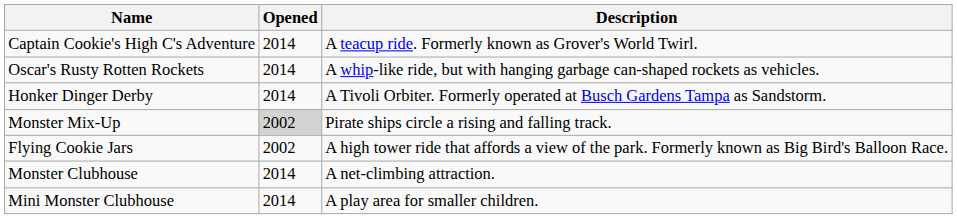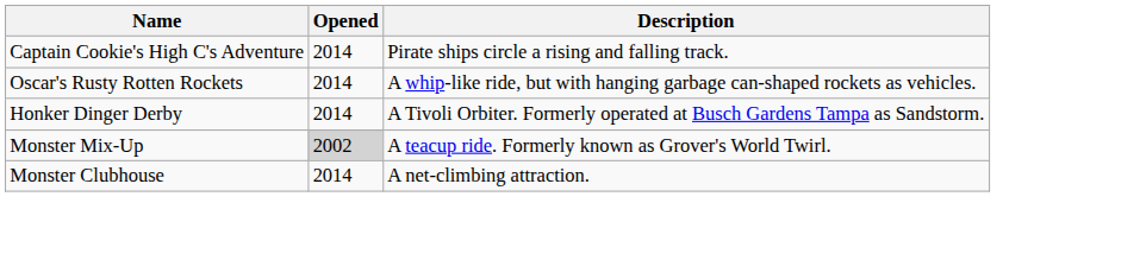Captain Cookie's High C's Adventure | Description: A teacup ride. Formerly known as Grover's World Twirl. -> Pirate ships circle a rising and falling track.
Monster Mix-Up | Description: Pirate ships circle a rising and falling track. -> A teacup ride. Formerly known as Grover's World Twirl.
- row: Flying Cookie Jars | 2002 | A high tower ride that affords a view of the park. Formerly known as Big Bird's Balloon Race.
- row: Mini Monster Clubhouse | 2014 | A play area for smaller children.
